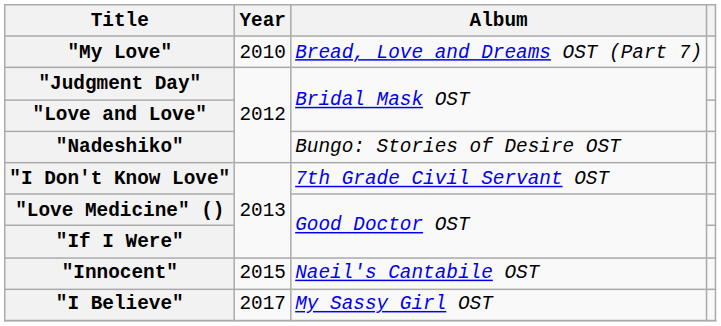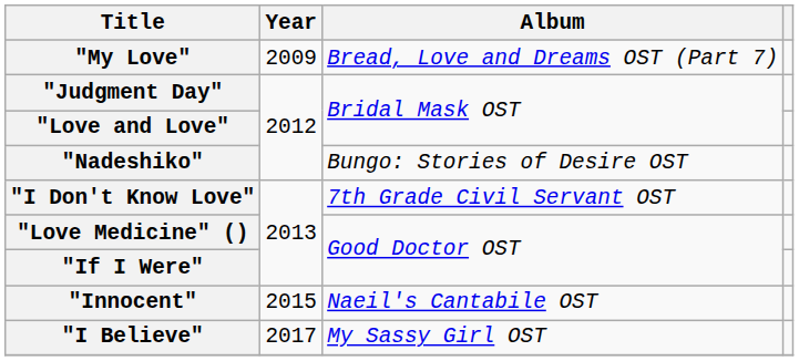"My Love" | Year: 2010 -> 2009
